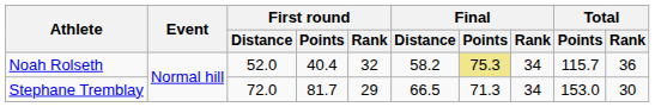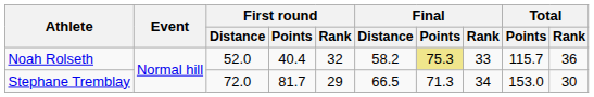Noah Rolseth | Final / Rank: 34 -> 33
